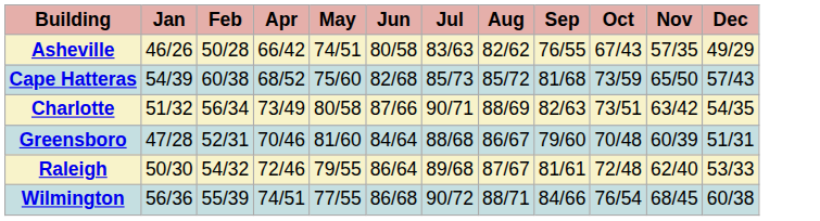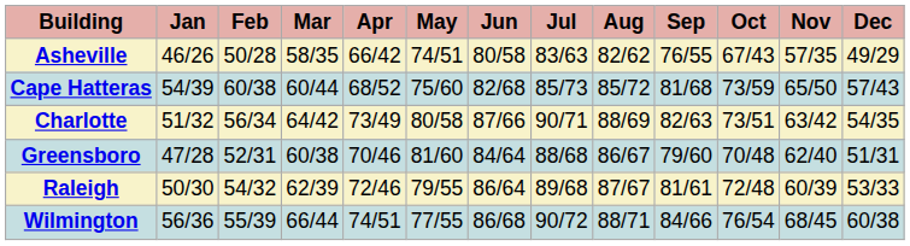+ column: Mar | 58/35 | 60/44 | 64/42 | 60/38 | 62/39 | 66/44
Greensboro | Nov: 60/39 -> 62/40
Raleigh | Nov: 62/40 -> 60/39
